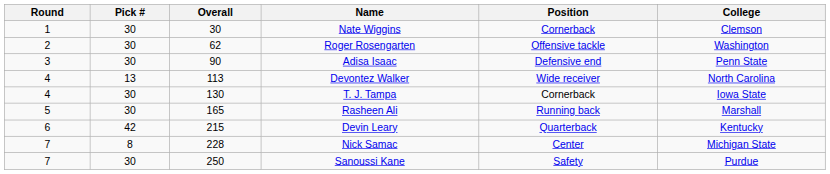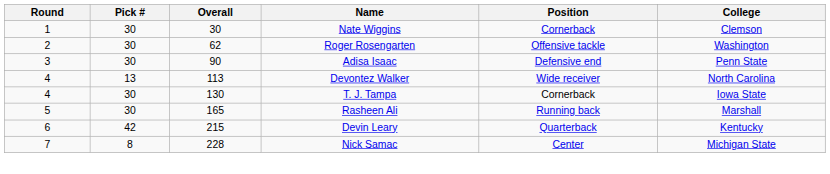- row: 7 | 30 | 250 | Sanoussi Kane | Safety | Purdue
